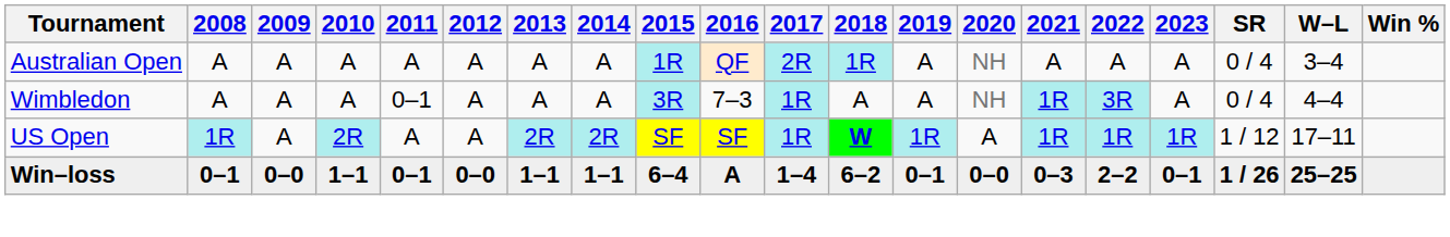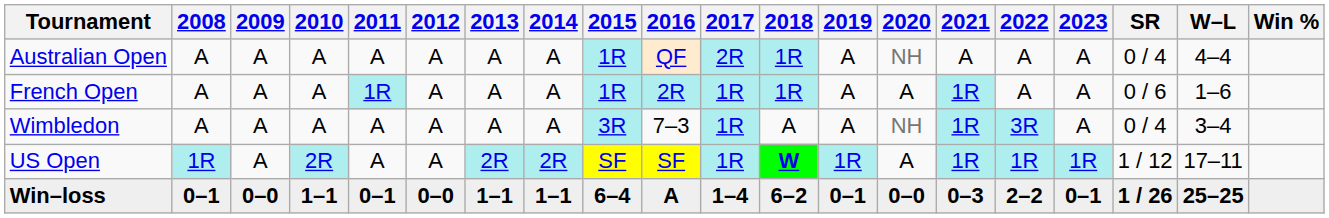Australian Open | W–L: 3–4 -> 4–4
+ row: French Open | A | A | A | 1R | A | A | A | 1R | 2R | 1R | 1R | A | A | 1R | A | A | 0 / 6 | 1–6
Wimbledon | 2011: 0–1 -> A
Wimbledon | W–L: 4–4 -> 3–4
